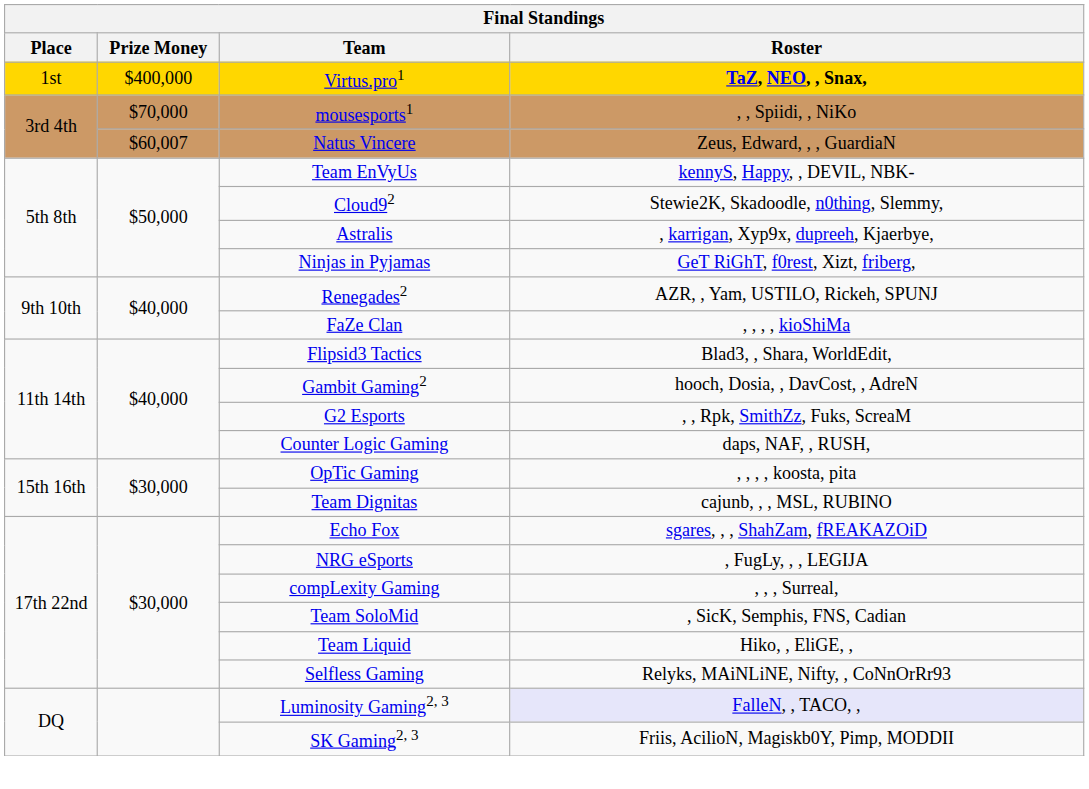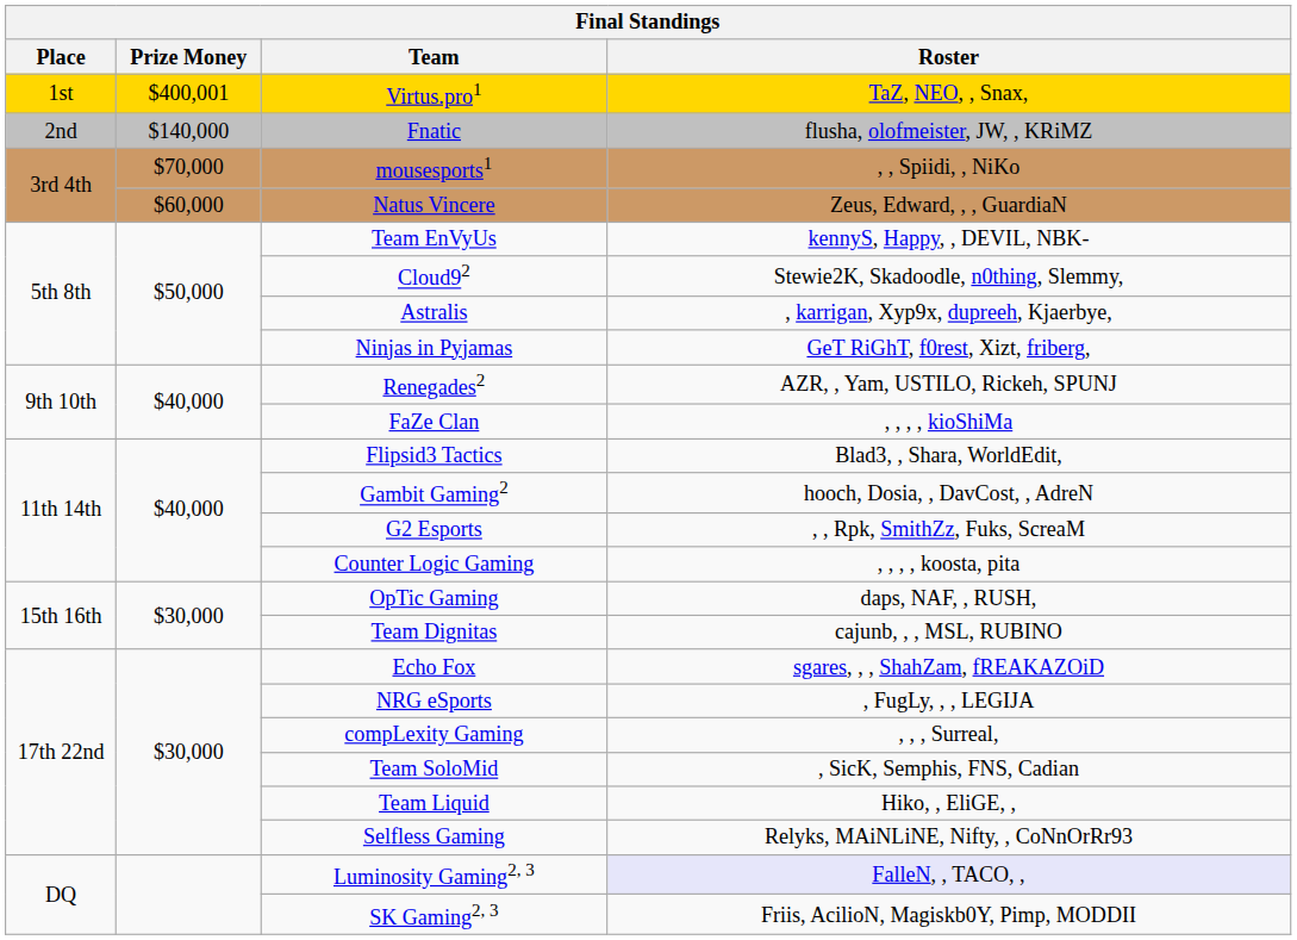Virtus.pro1 | Prize Money: $400,000 -> $400,001
Virtus.pro1 | Roster: bold -> normal
+ row: 2nd | $140,000 | Fnatic | flusha, olofmeister, JW, , KRiMZ
Natus Vincere | Prize Money: $60,007 -> $60,000
Counter Logic Gaming | Roster: daps, NAF, , RUSH, -> , , , , koosta, pita
OpTic Gaming | Roster: , , , , koosta, pita -> daps, NAF, , RUSH,
